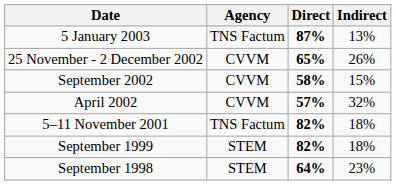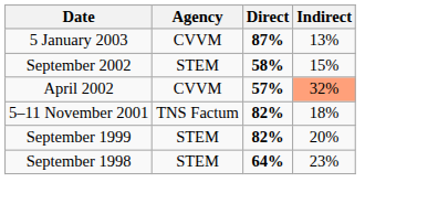5 January 2003 | Agency: TNS Factum -> CVVM
- row: 25 November - 2 December 2002 | CVVM | 65% | 26%
September 2002 | Agency: CVVM -> STEM
April 2002 | Indirect: no background -> lightsalmon background
September 1999 | Indirect: 18% -> 20%
